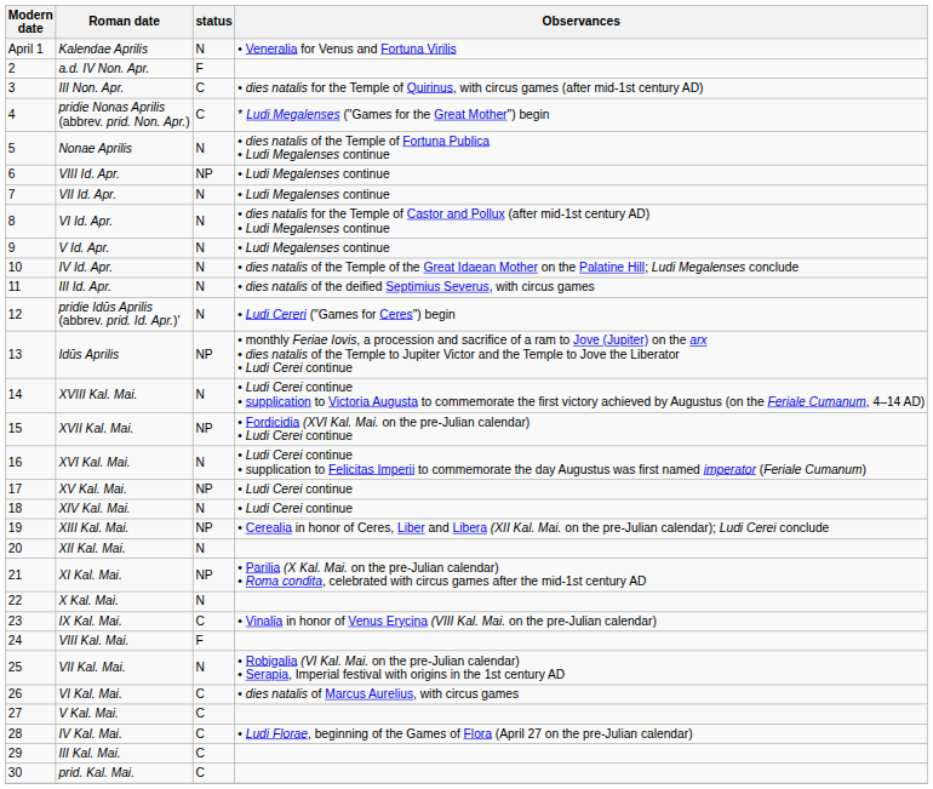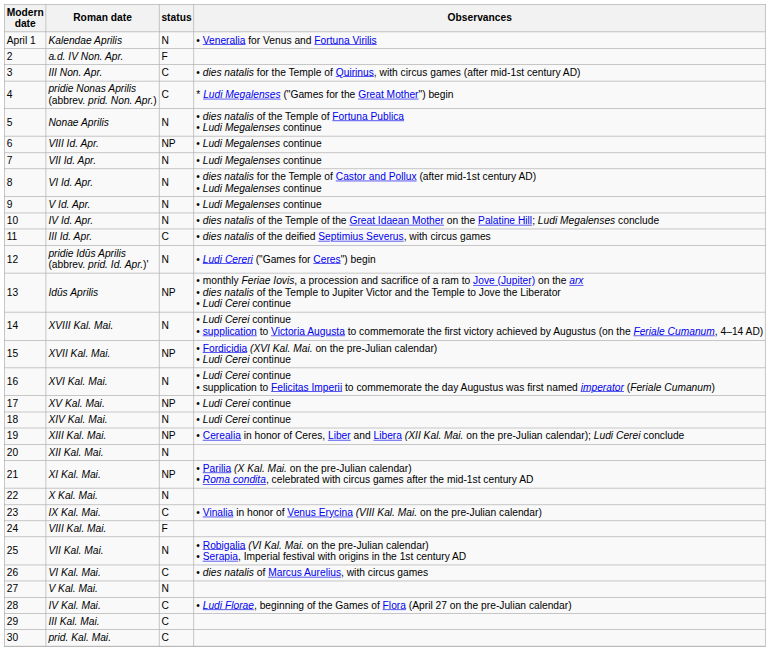III Id. Apr. | status: N -> C
V Kal. Mai. | status: C -> N
